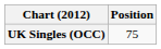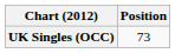UK Singles (OCC) | Position: 75 -> 73
